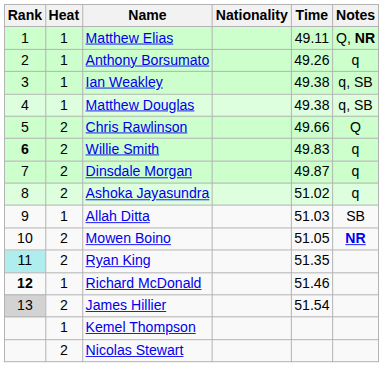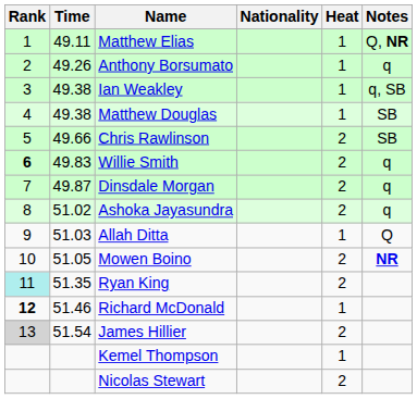columns swapped: Heat <-> Time
Matthew Douglas | Notes: q, SB -> SB
Chris Rawlinson | Notes: Q -> SB
Allah Ditta | Notes: SB -> Q
